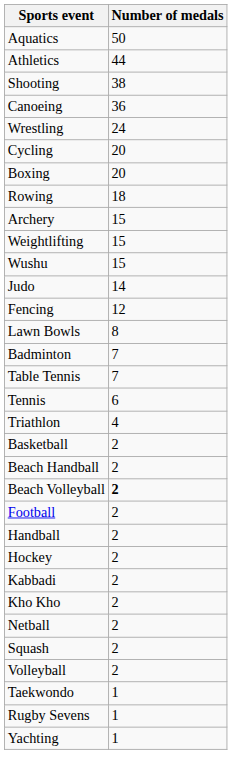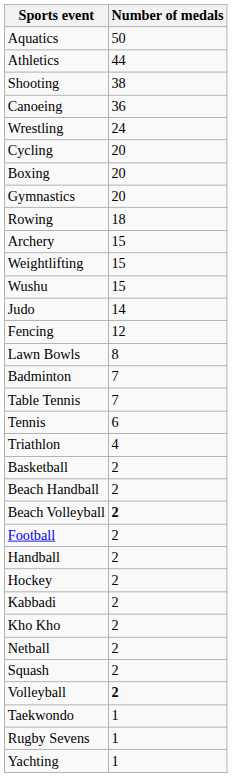+ row: Gymnastics | 20
Volleyball | Number of medals: normal -> bold
